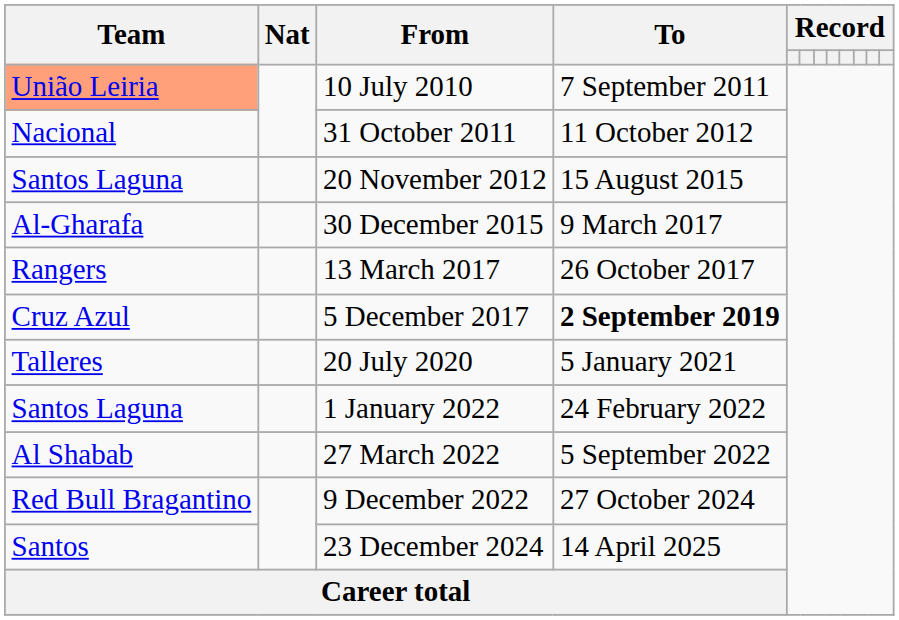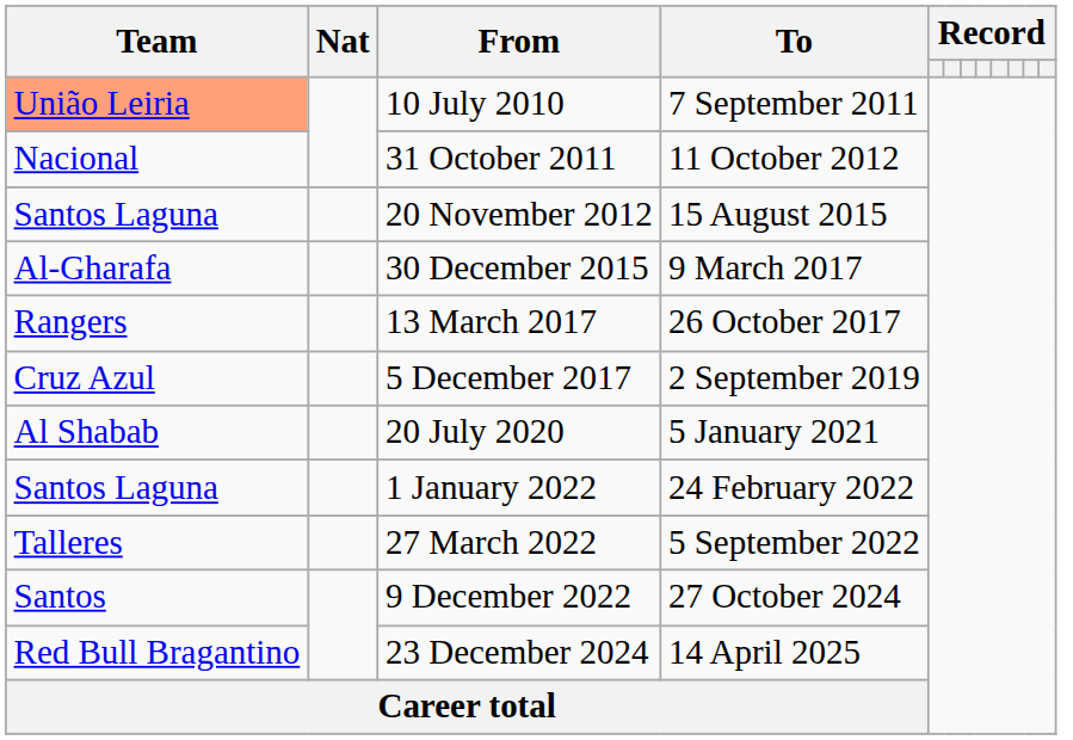5 December 2017 | To: bold -> normal
20 July 2020 | Team: Talleres -> Al Shabab
27 March 2022 | Team: Al Shabab -> Talleres
9 December 2022 | Team: Red Bull Bragantino -> Santos
23 December 2024 | Team: Santos -> Red Bull Bragantino
